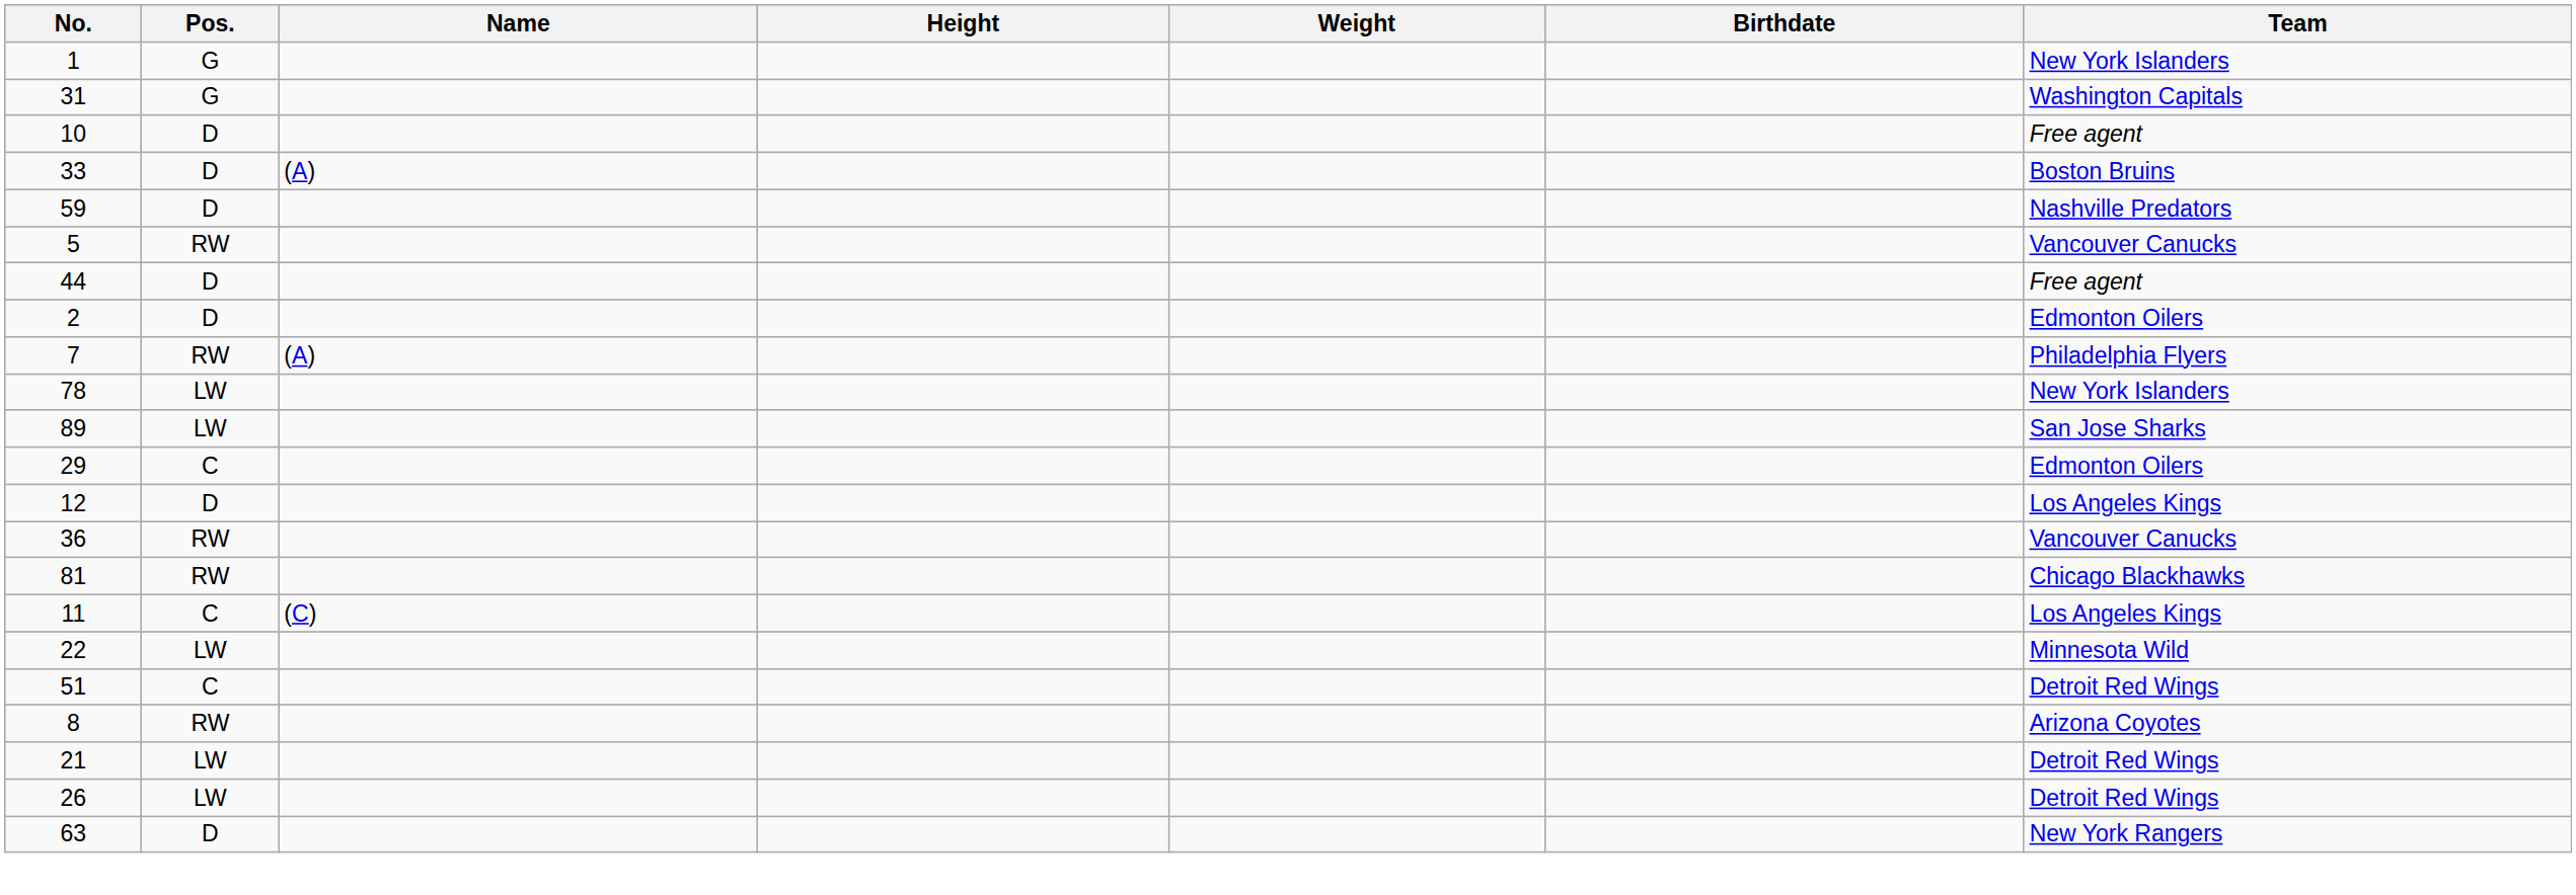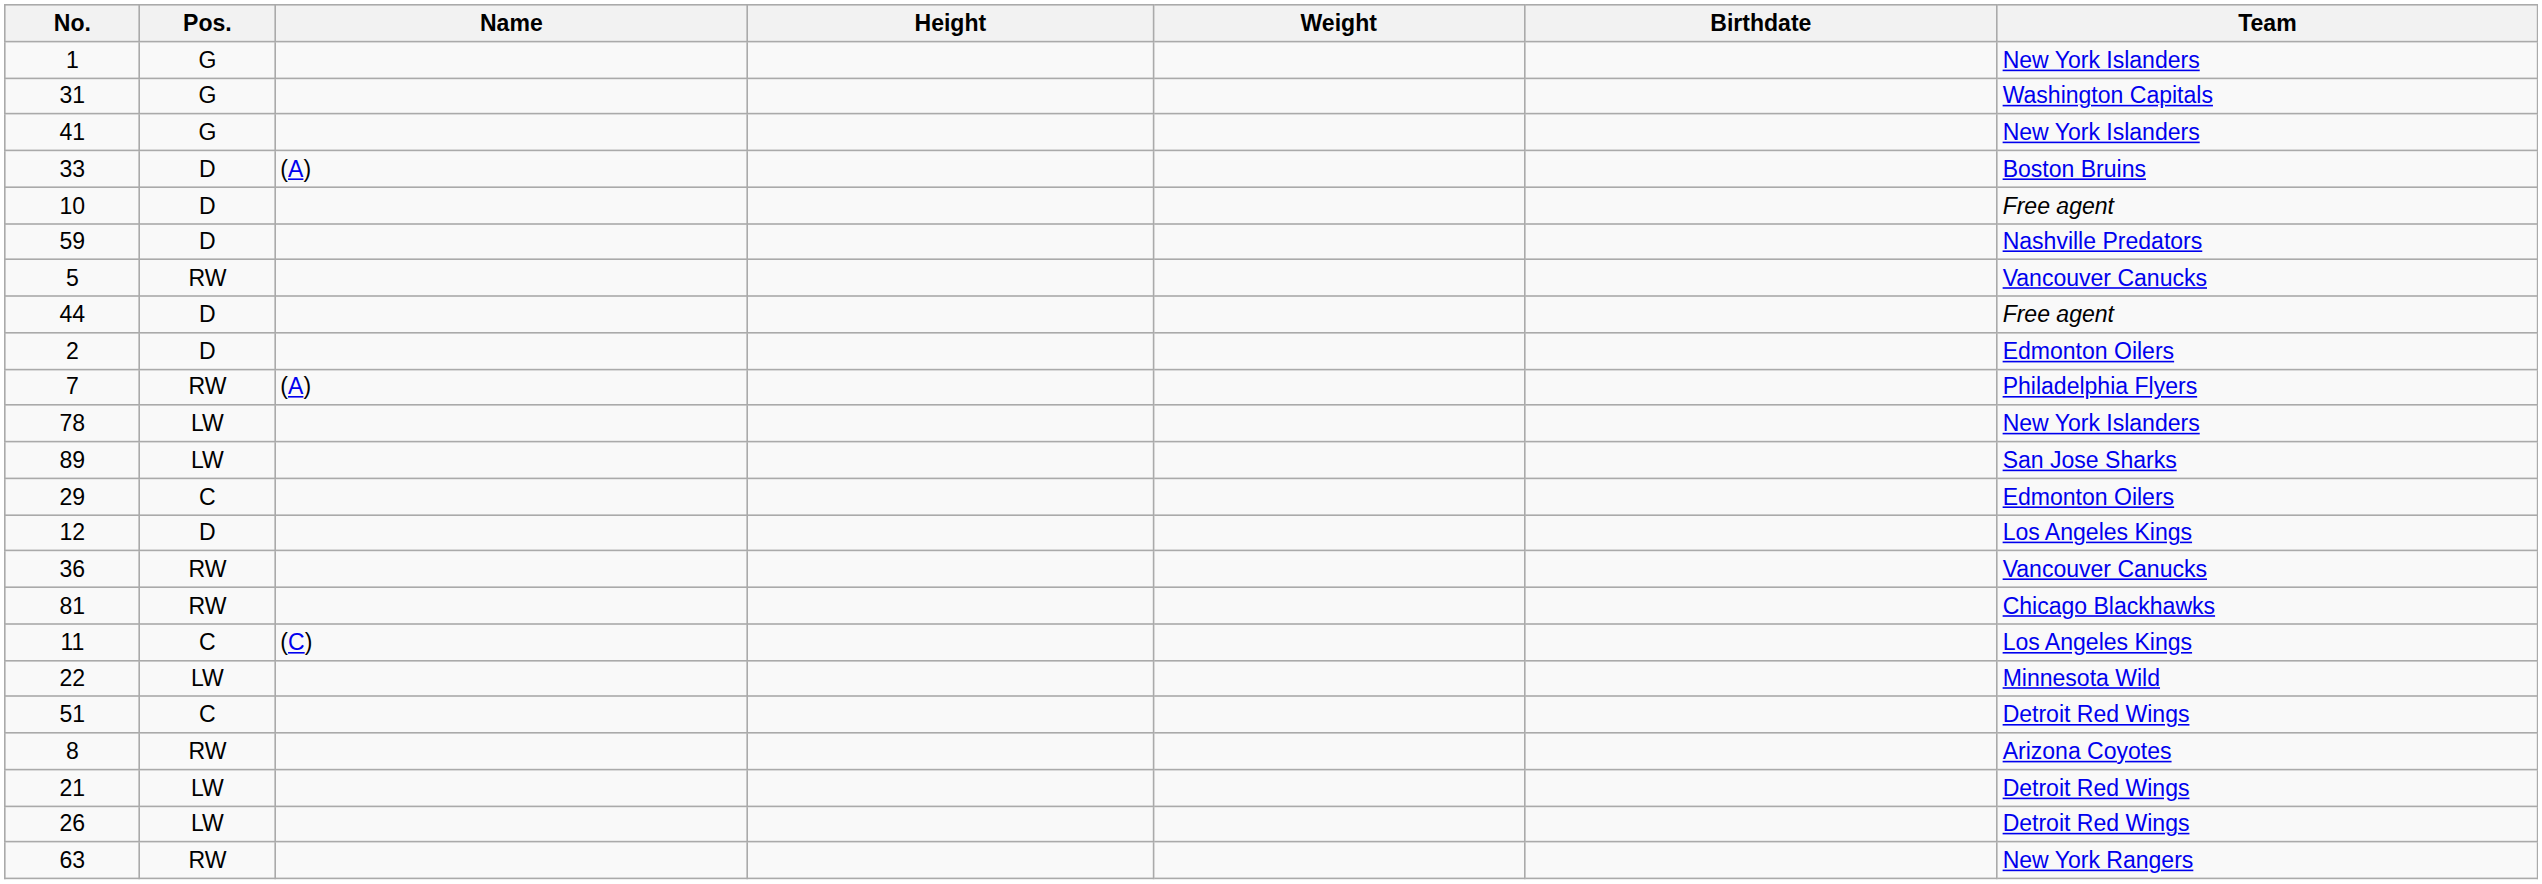+ row: 41 | G | New York Islanders
rows swapped: 33 <-> 10
63 | Pos.: D -> RW
